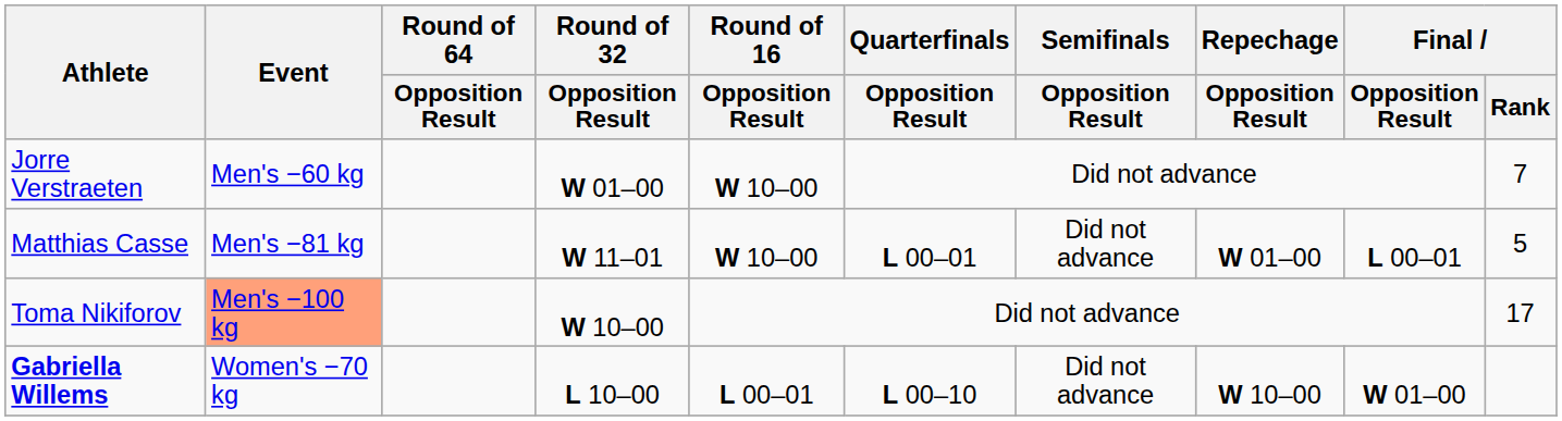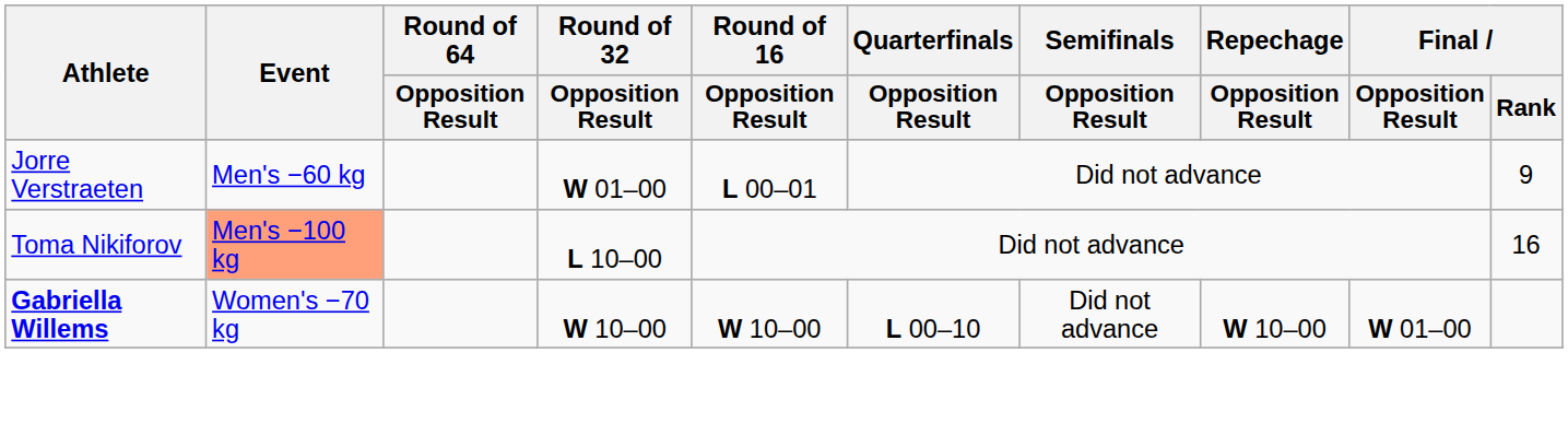Jorre Verstraeten | Round of 16 / Opposition Result: W 10–00 -> L 00–01
Jorre Verstraeten | Final / Rank: 7 -> 9
- row: Matthias Casse | Men's −81 kg | W 11–01 | W 10–00 | L 00–01 | Did not advance | W 01–00 | L 00–01 | 5
Toma Nikiforov | Round of 32 / Opposition Result: W 10–00 -> L 10–00
Toma Nikiforov | Final / Rank: 17 -> 16
Gabriella Willems | Round of 32 / Opposition Result: L 10–00 -> W 10–00
Gabriella Willems | Round of 16 / Opposition Result: L 00–01 -> W 10–00
